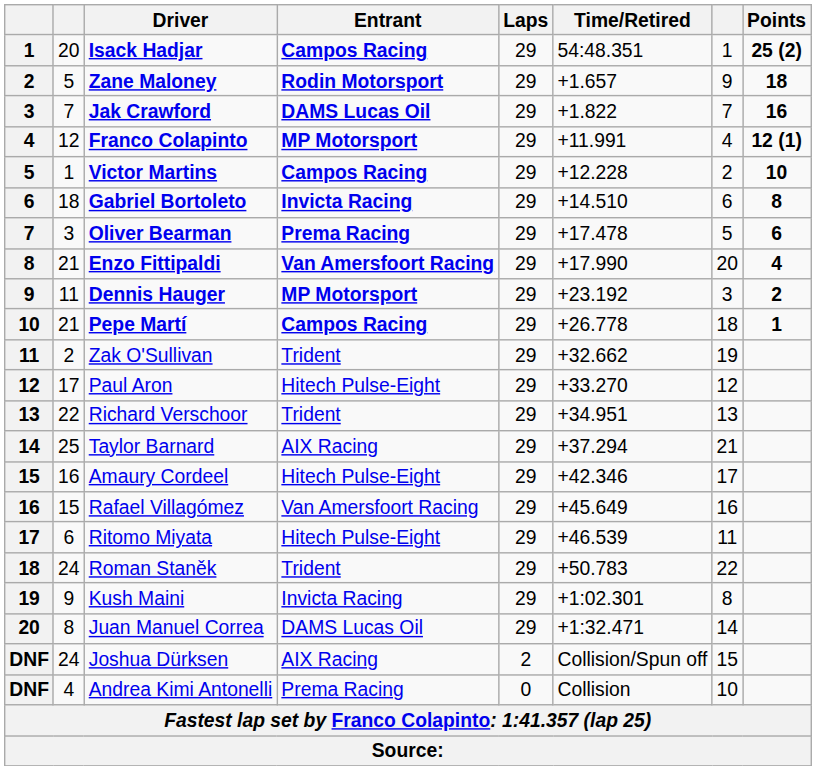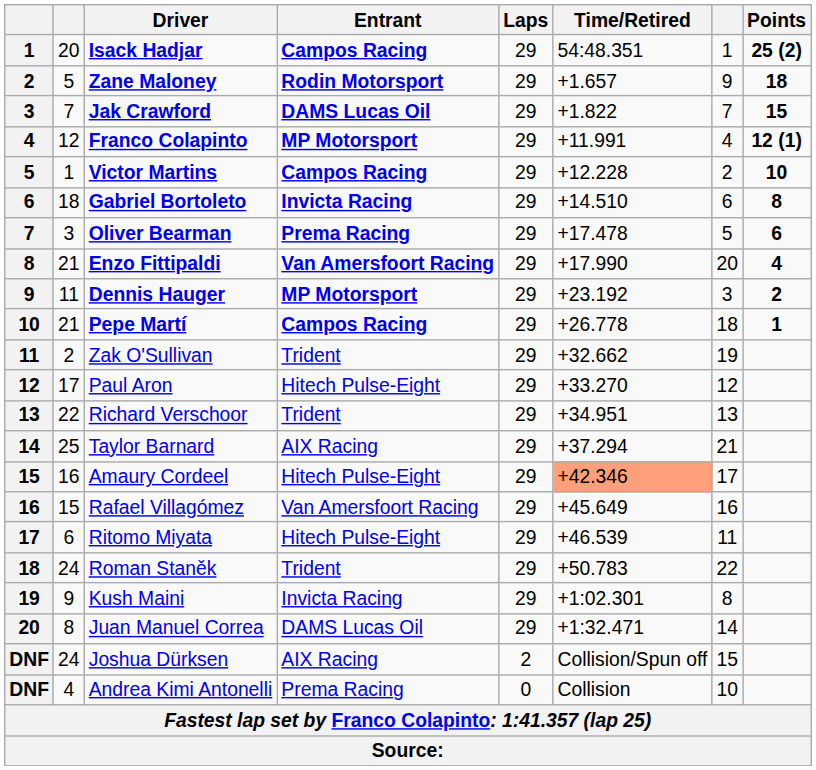Jak Crawford | Points: 16 -> 15
Amaury Cordeel | Time/Retired: no background -> lightsalmon background
